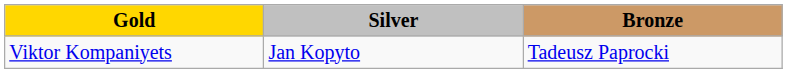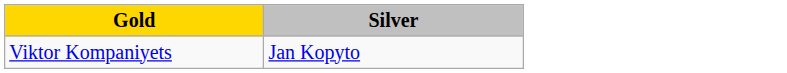- column: Bronze | Tadeusz Paprocki
